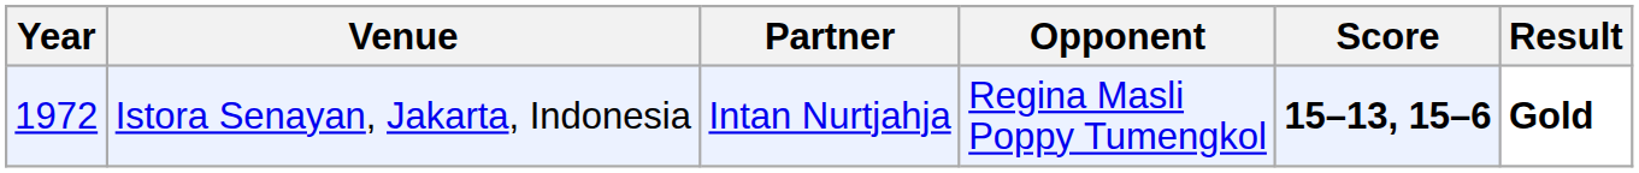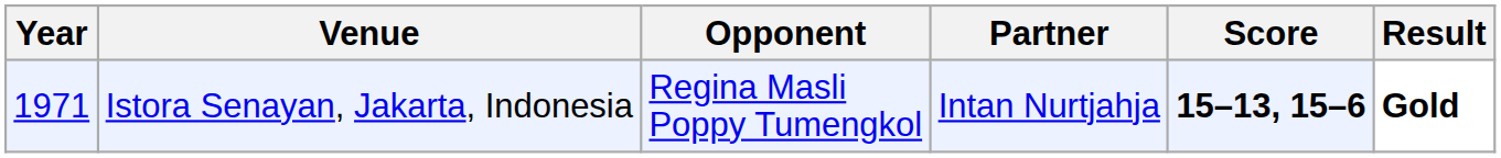columns swapped: Partner <-> Opponent
Istora Senayan, Jakarta, Indonesia | Year: 1972 -> 1971
